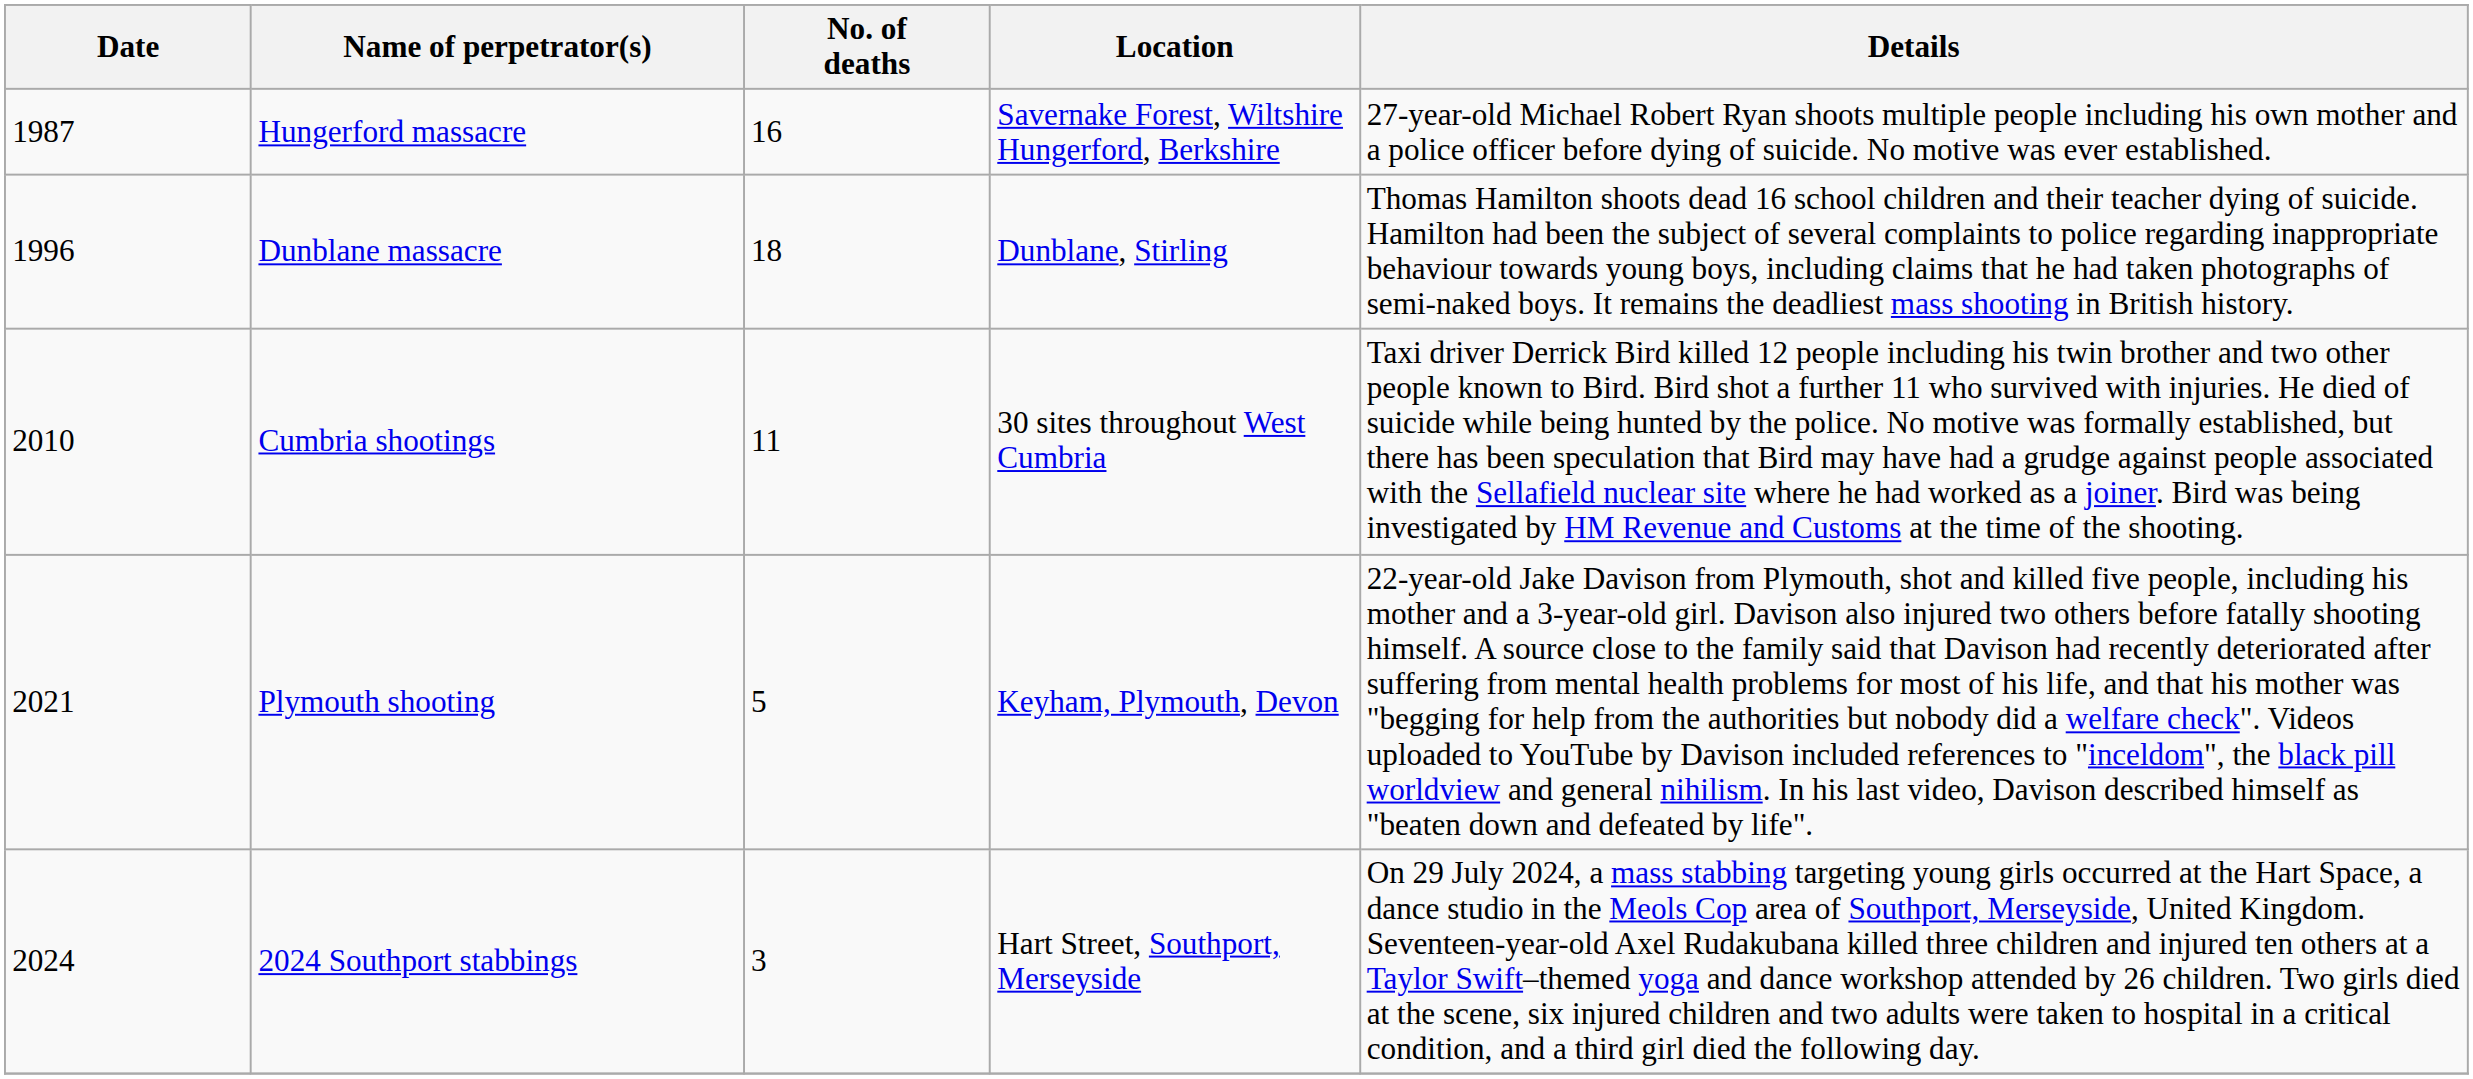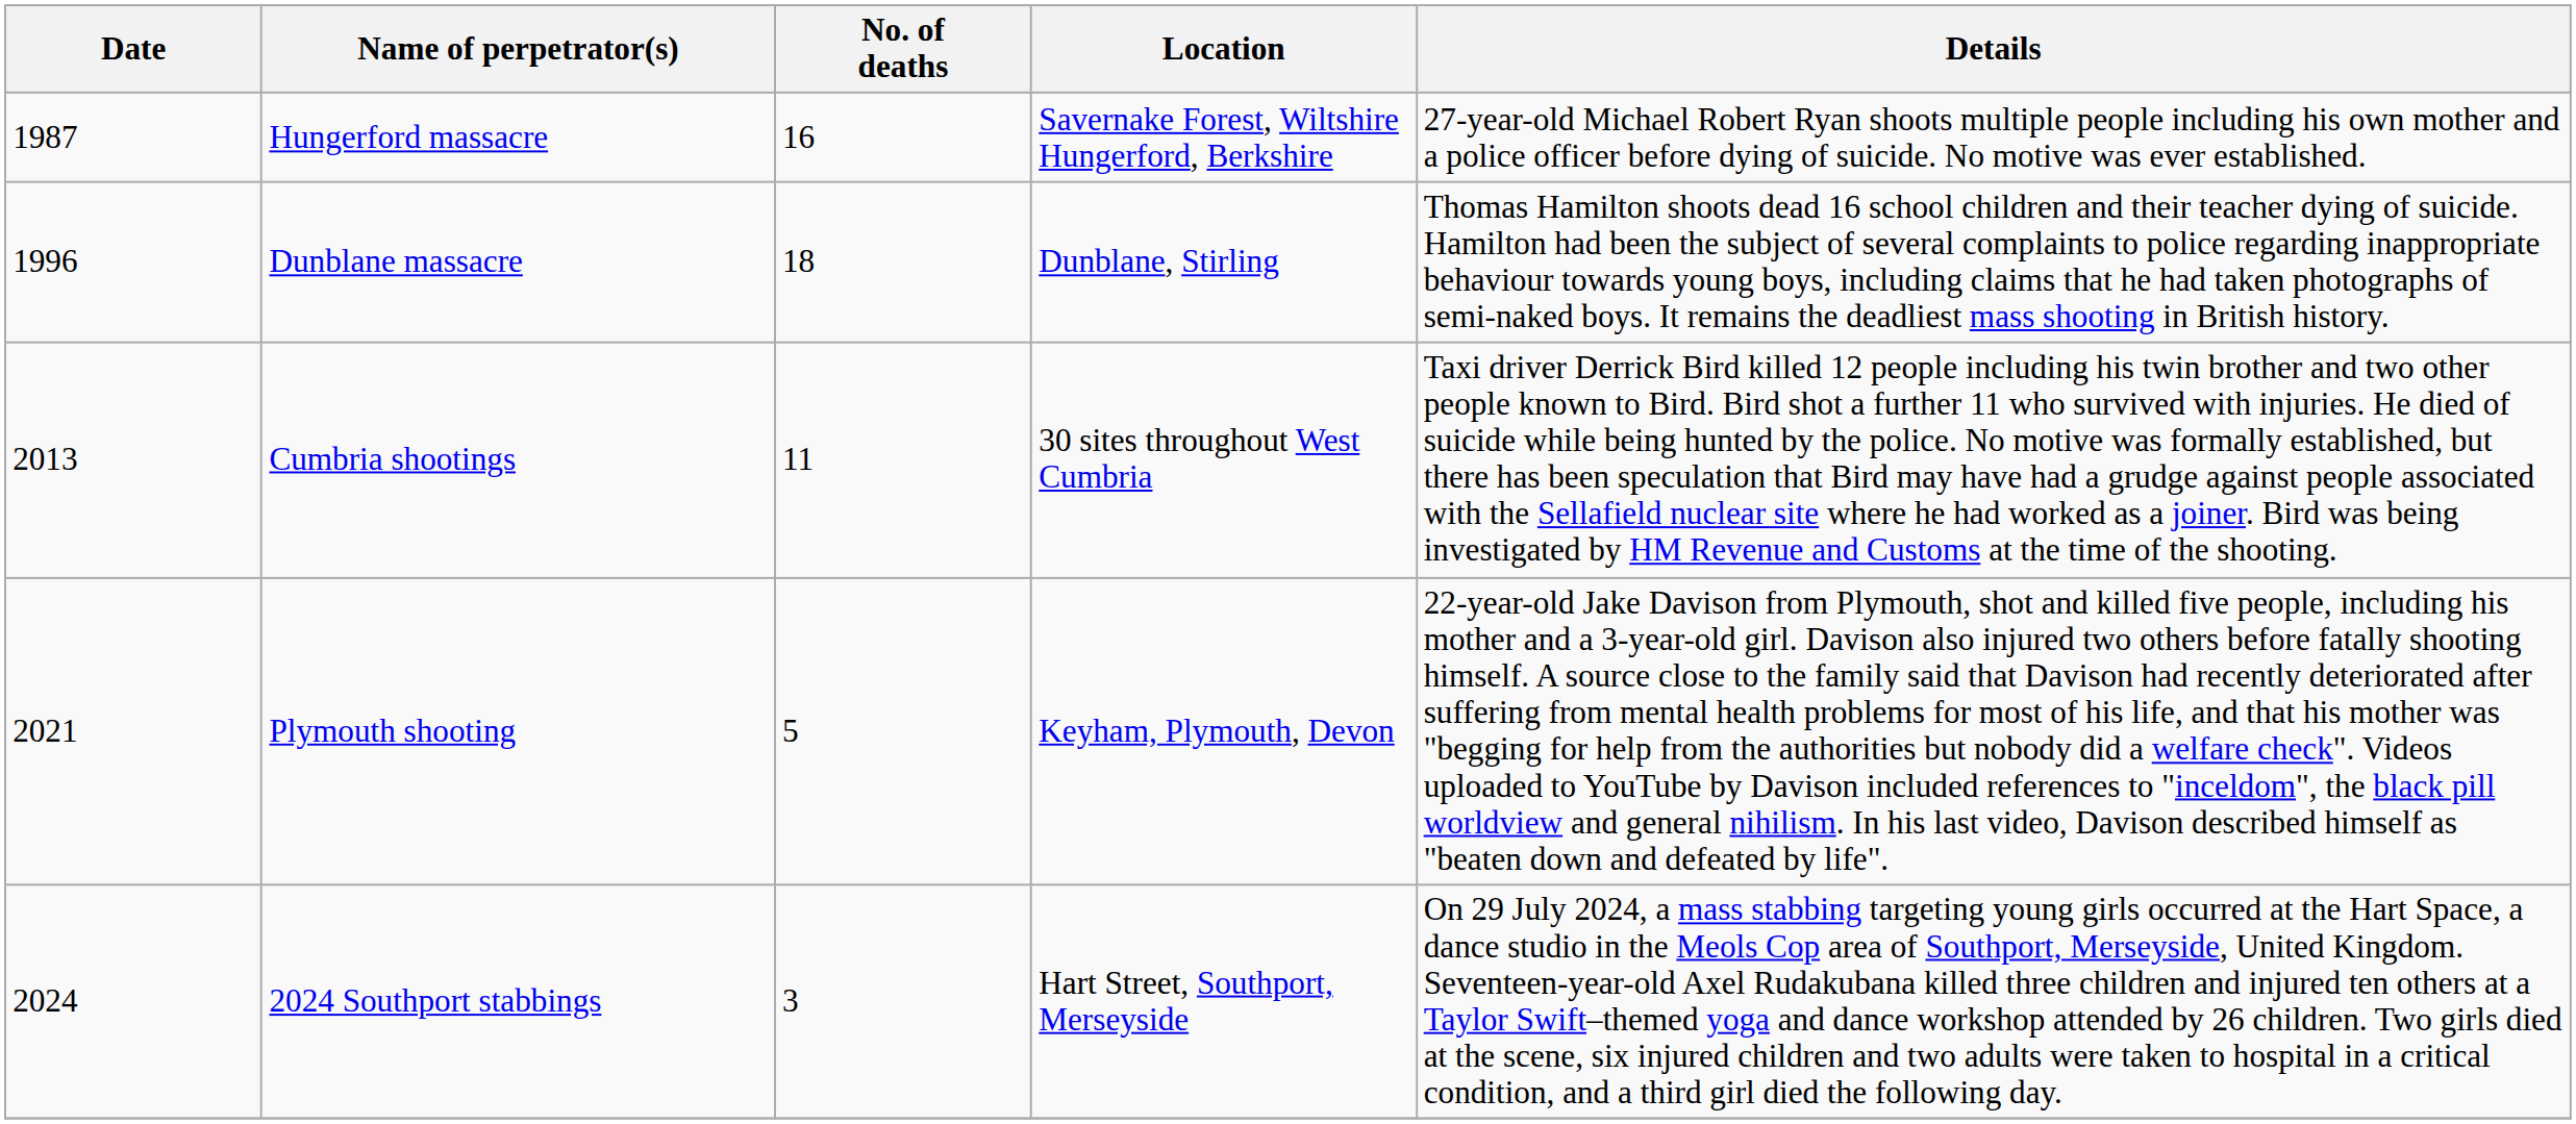Cumbria shootings | Date: 2010 -> 2013
